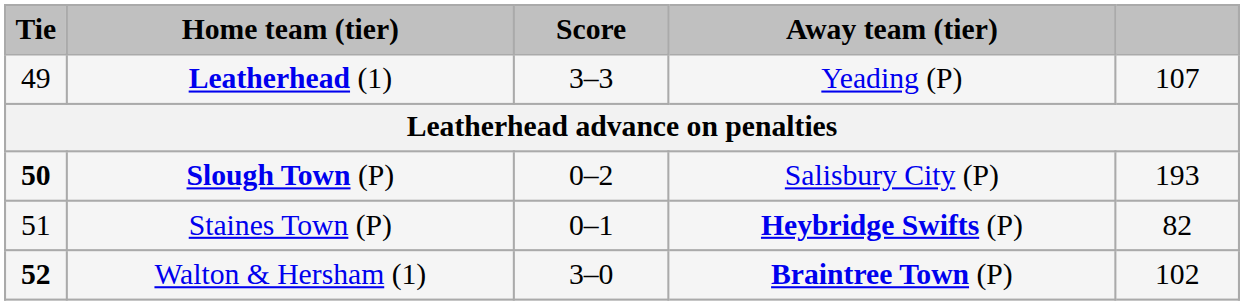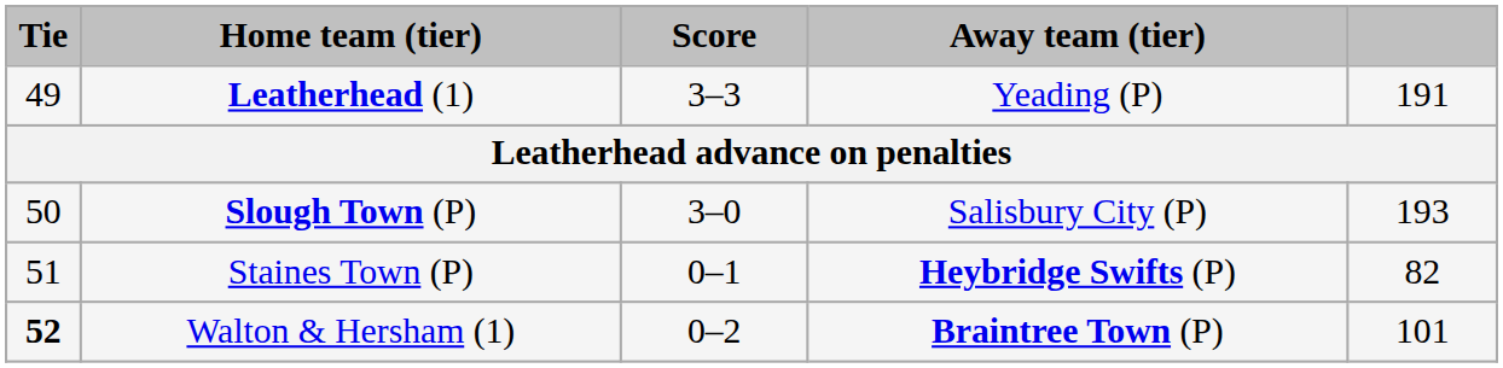Leatherhead (1) | column 5: 107 -> 191
Slough Town (P) | Tie: bold -> normal
Slough Town (P) | Score: 0–2 -> 3–0
Walton & Hersham (1) | Score: 3–0 -> 0–2
Walton & Hersham (1) | column 5: 102 -> 101
